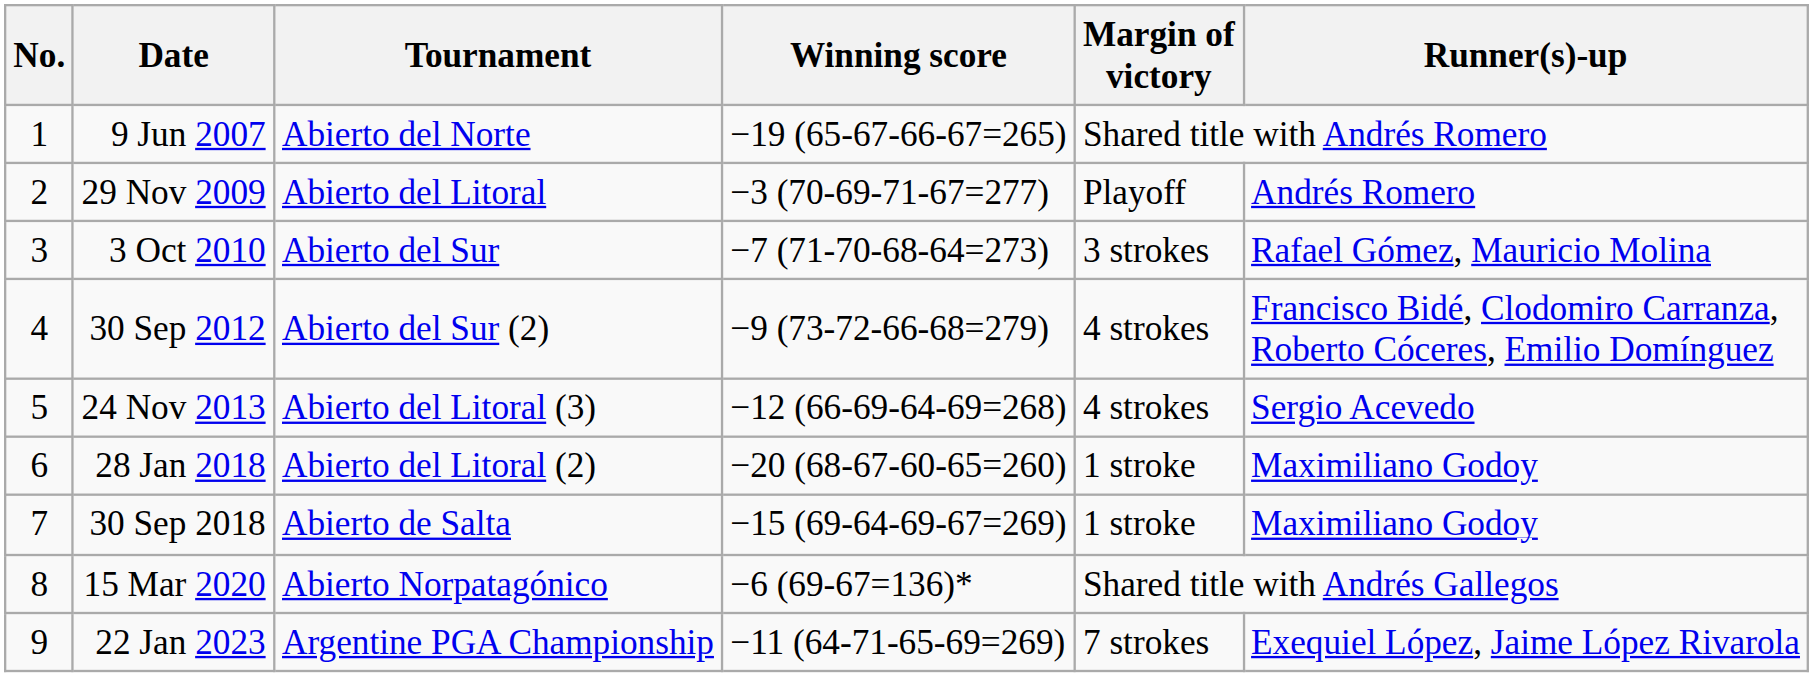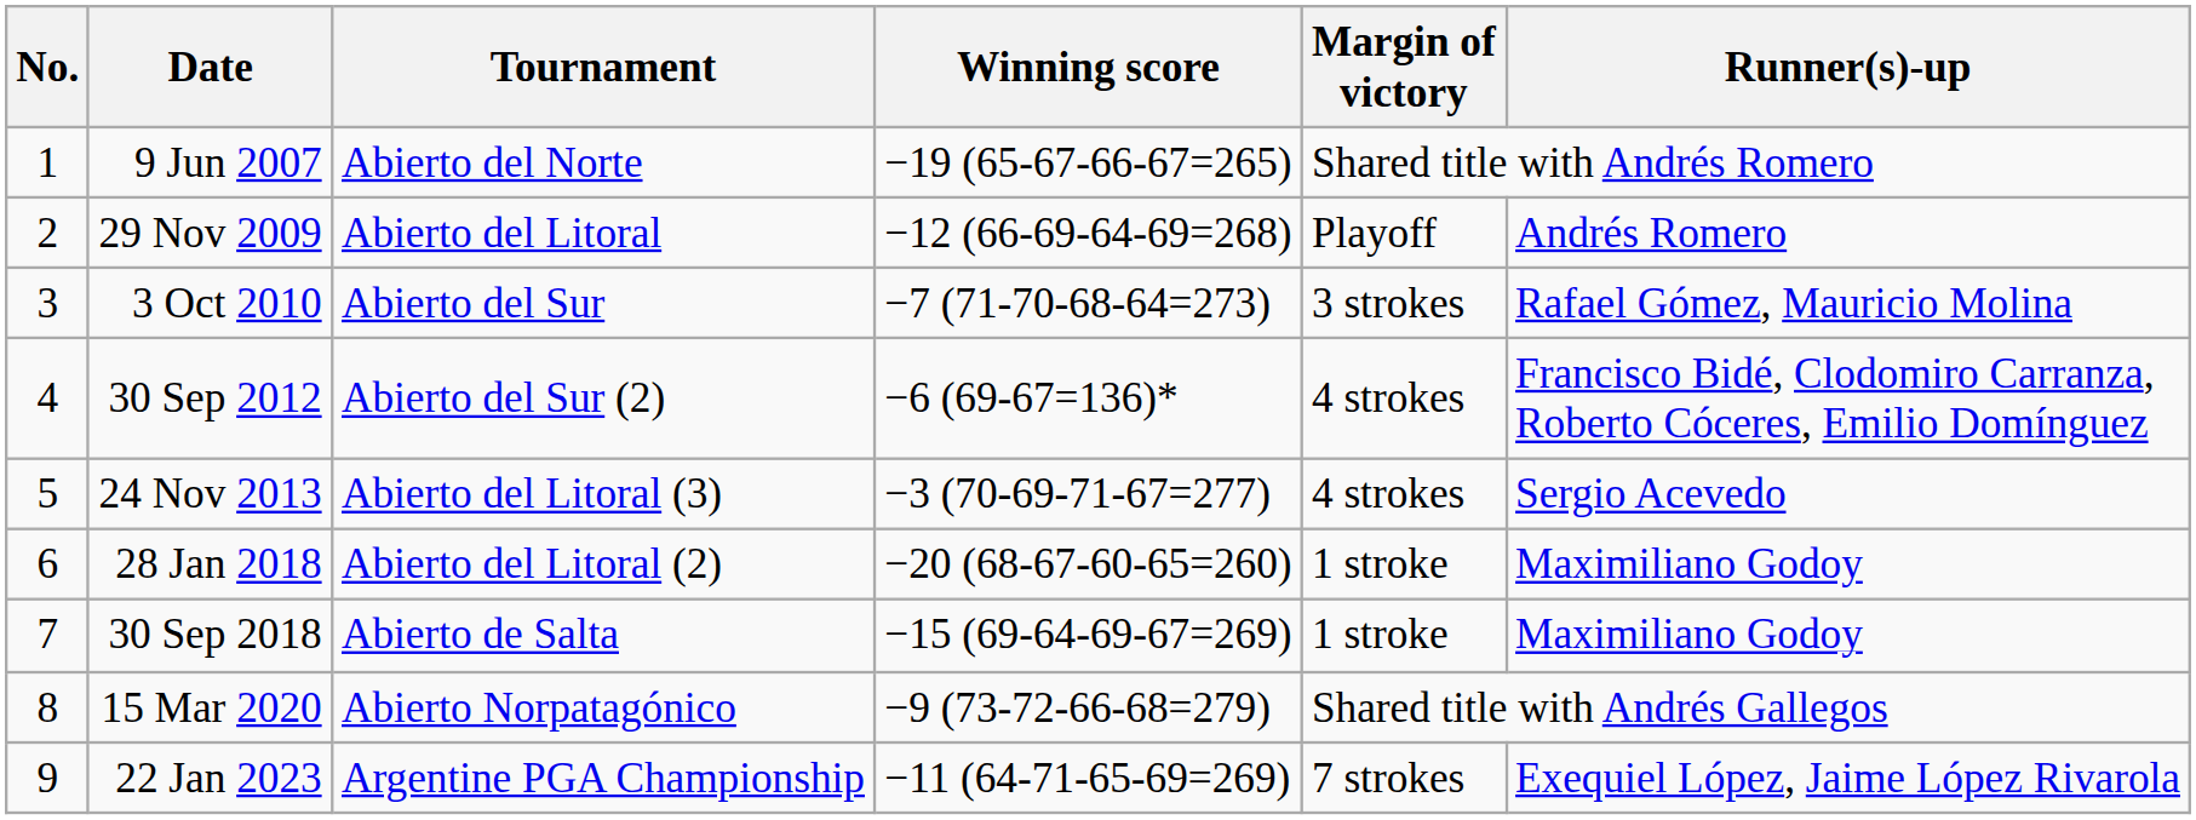29 Nov 2009 | Winning score: −3 (70-69-71-67=277) -> −12 (66-69-64-69=268)
30 Sep 2012 | Winning score: −9 (73-72-66-68=279) -> −6 (69-67=136)*
24 Nov 2013 | Winning score: −12 (66-69-64-69=268) -> −3 (70-69-71-67=277)
15 Mar 2020 | Winning score: −6 (69-67=136)* -> −9 (73-72-66-68=279)
